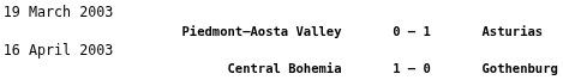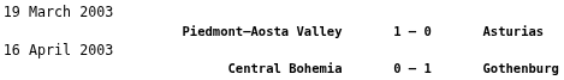Piedmont–Aosta Valley | column 2: 0 – 1 -> 1 – 0
Central Bohemia | column 2: 1 – 0 -> 0 – 1
